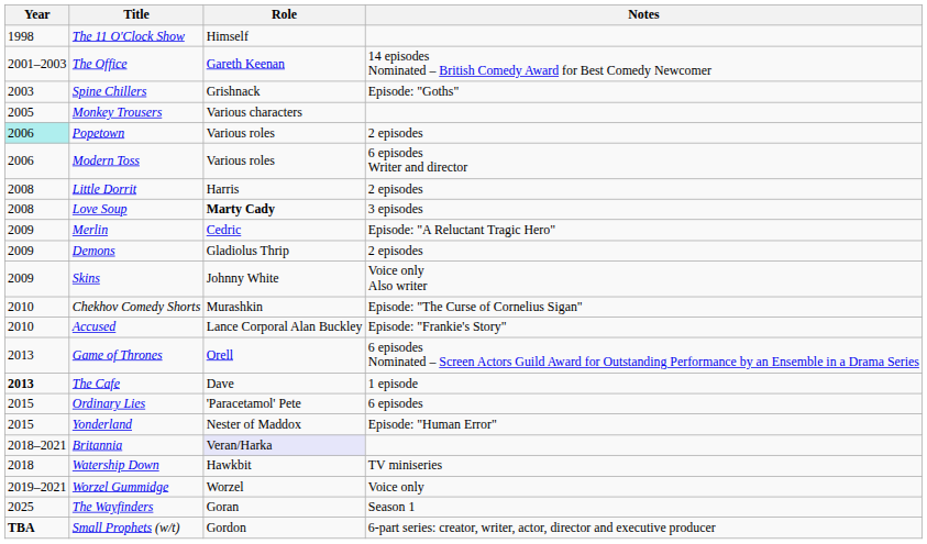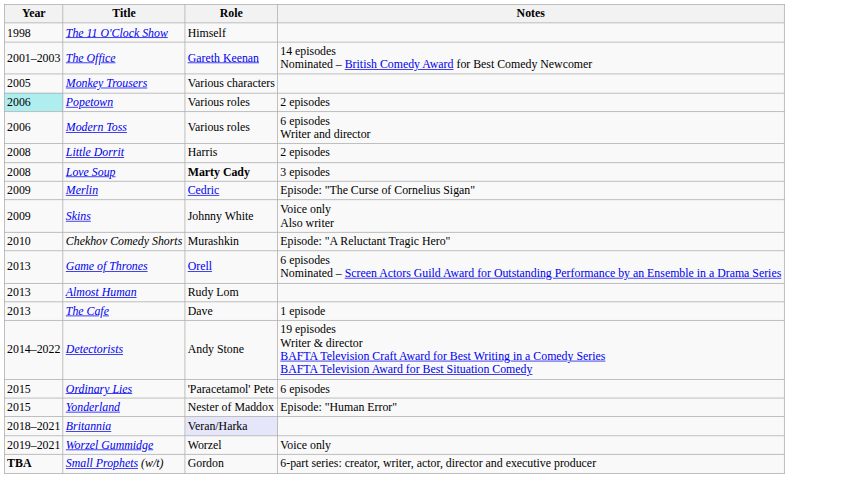- row: 2003 | Spine Chillers | Grishnack | Episode: "Goths"
Merlin | Notes: Episode: "A Reluctant Tragic Hero" -> Episode: "The Curse of Cornelius Sigan"
- row: 2009 | Demons | Gladiolus Thrip | 2 episodes
Chekhov Comedy Shorts | Notes: Episode: "The Curse of Cornelius Sigan" -> Episode: "A Reluctant Tragic Hero"
- row: 2010 | Accused | Lance Corporal Alan Buckley | Episode: "Frankie's Story"
+ row: 2013 | Almost Human | Rudy Lom
The Cafe | Year: bold -> normal
+ row: 2014–2022 | Detectorists | Andy Stone | 19 episodes Writer & director BAFTA Television Craft Award for Best Writing in a Comedy Series BAFTA Television Award for Best Situation Comedy
- row: 2018 | Watership Down | Hawkbit | TV miniseries
- row: 2025 | The Wayfinders | Goran | Season 1
